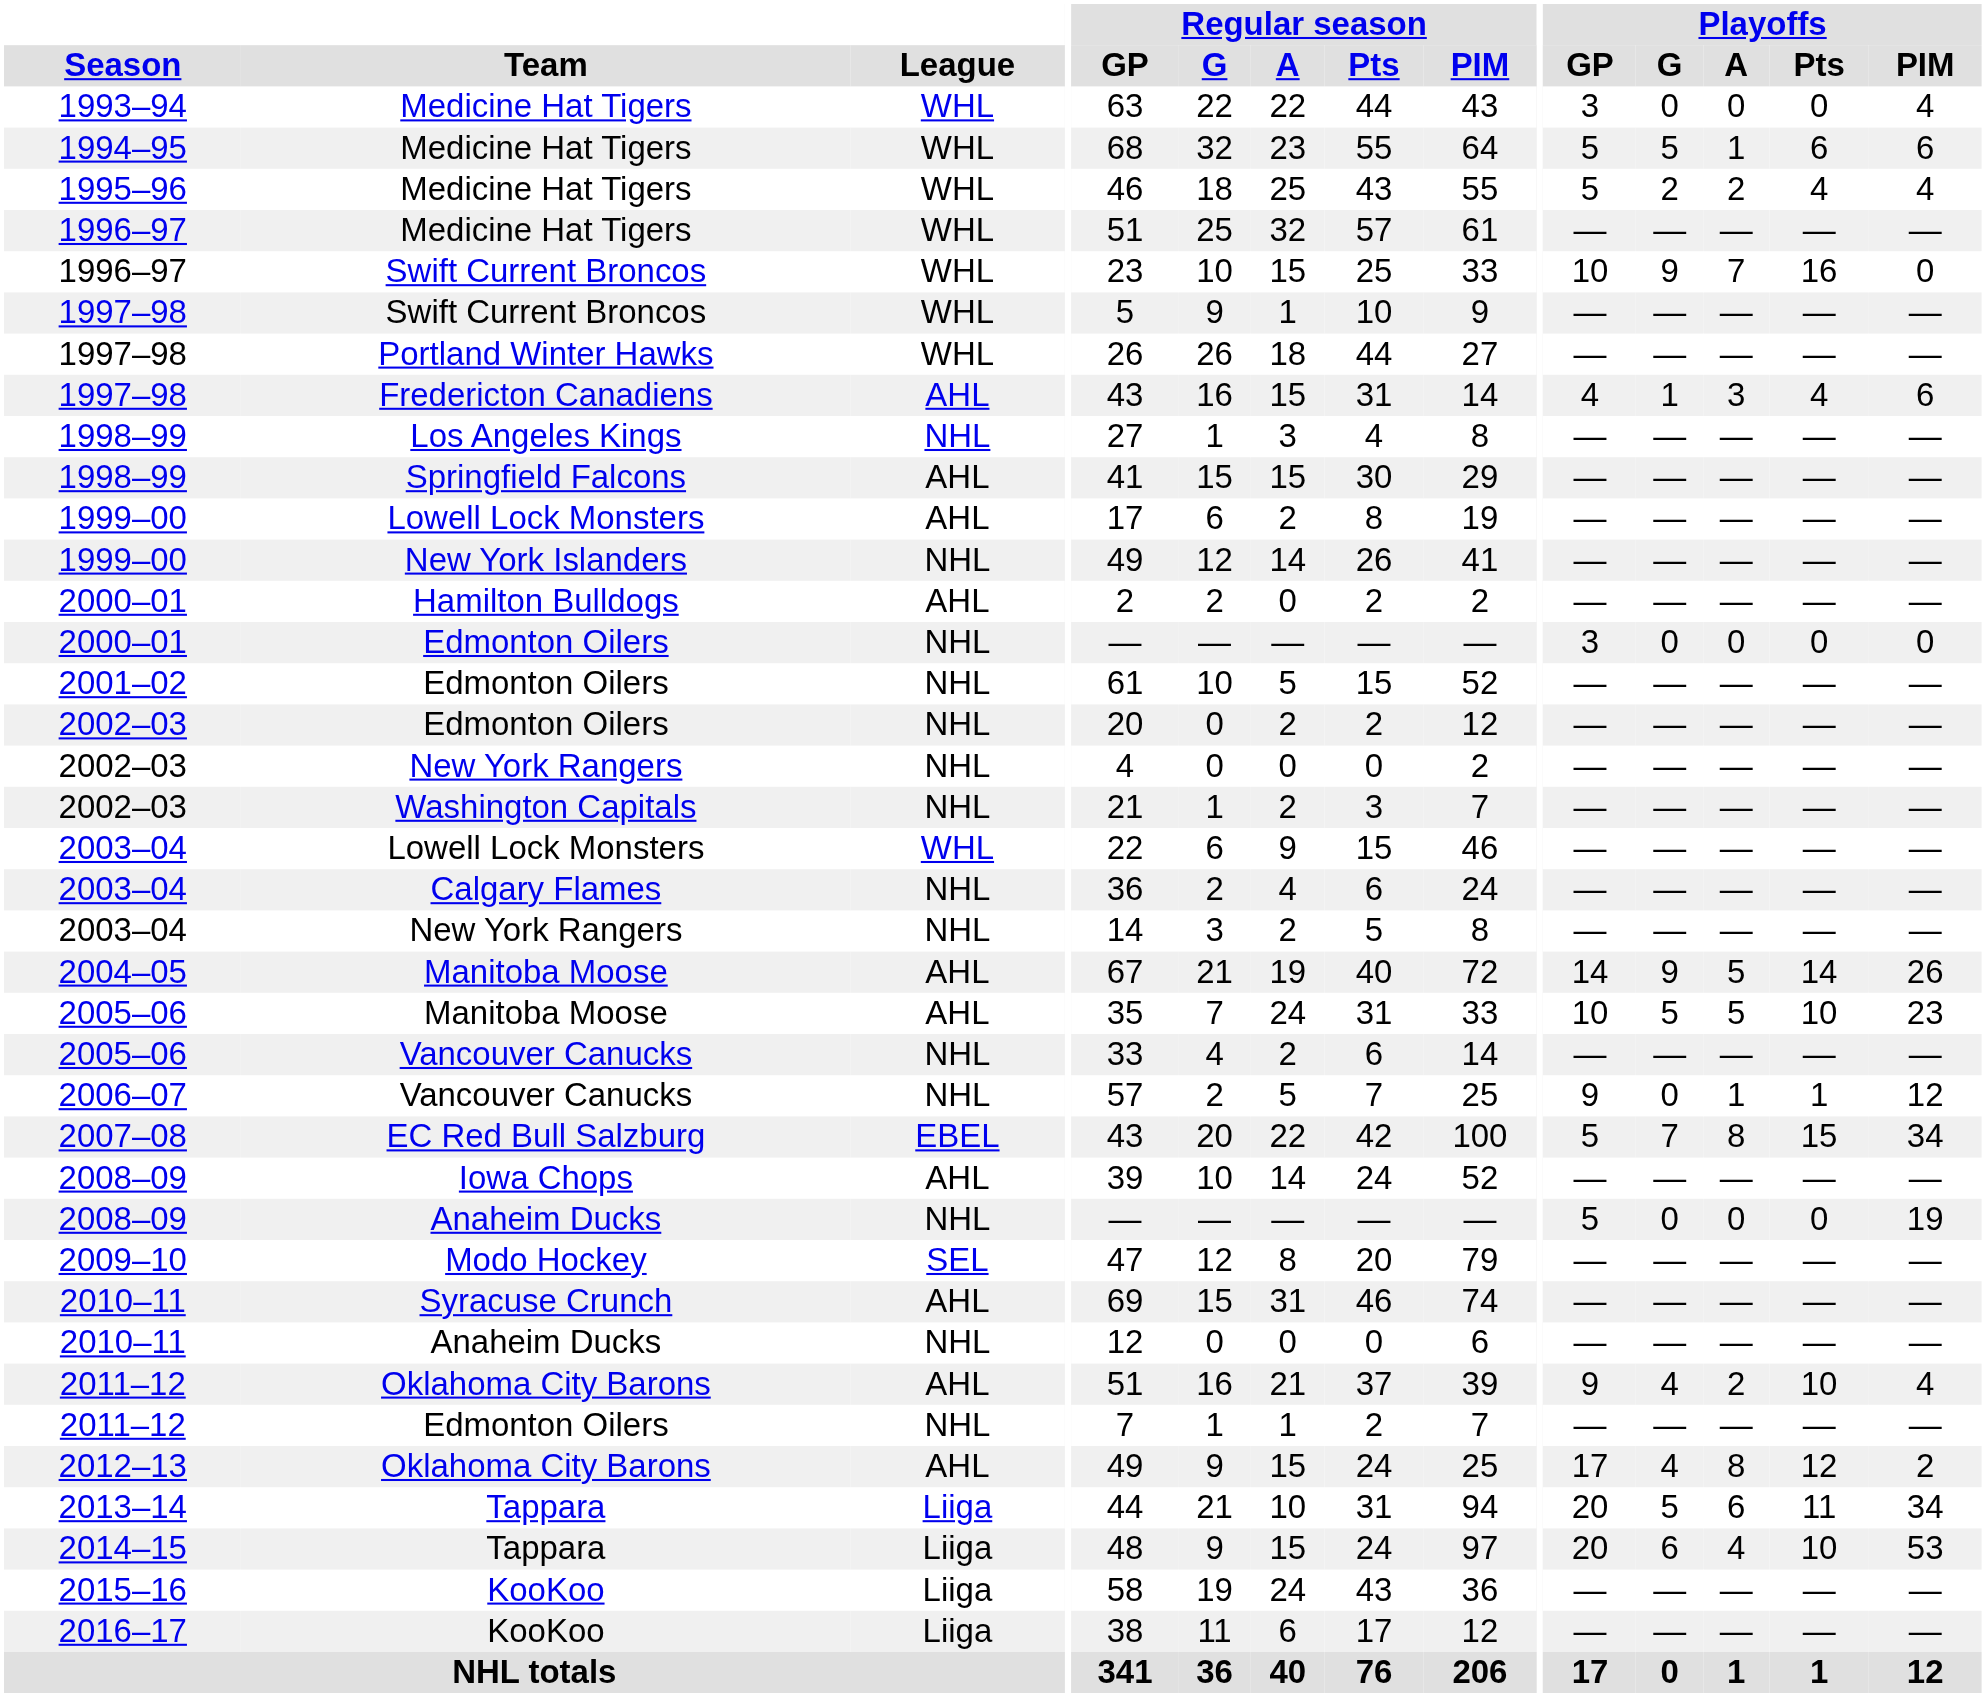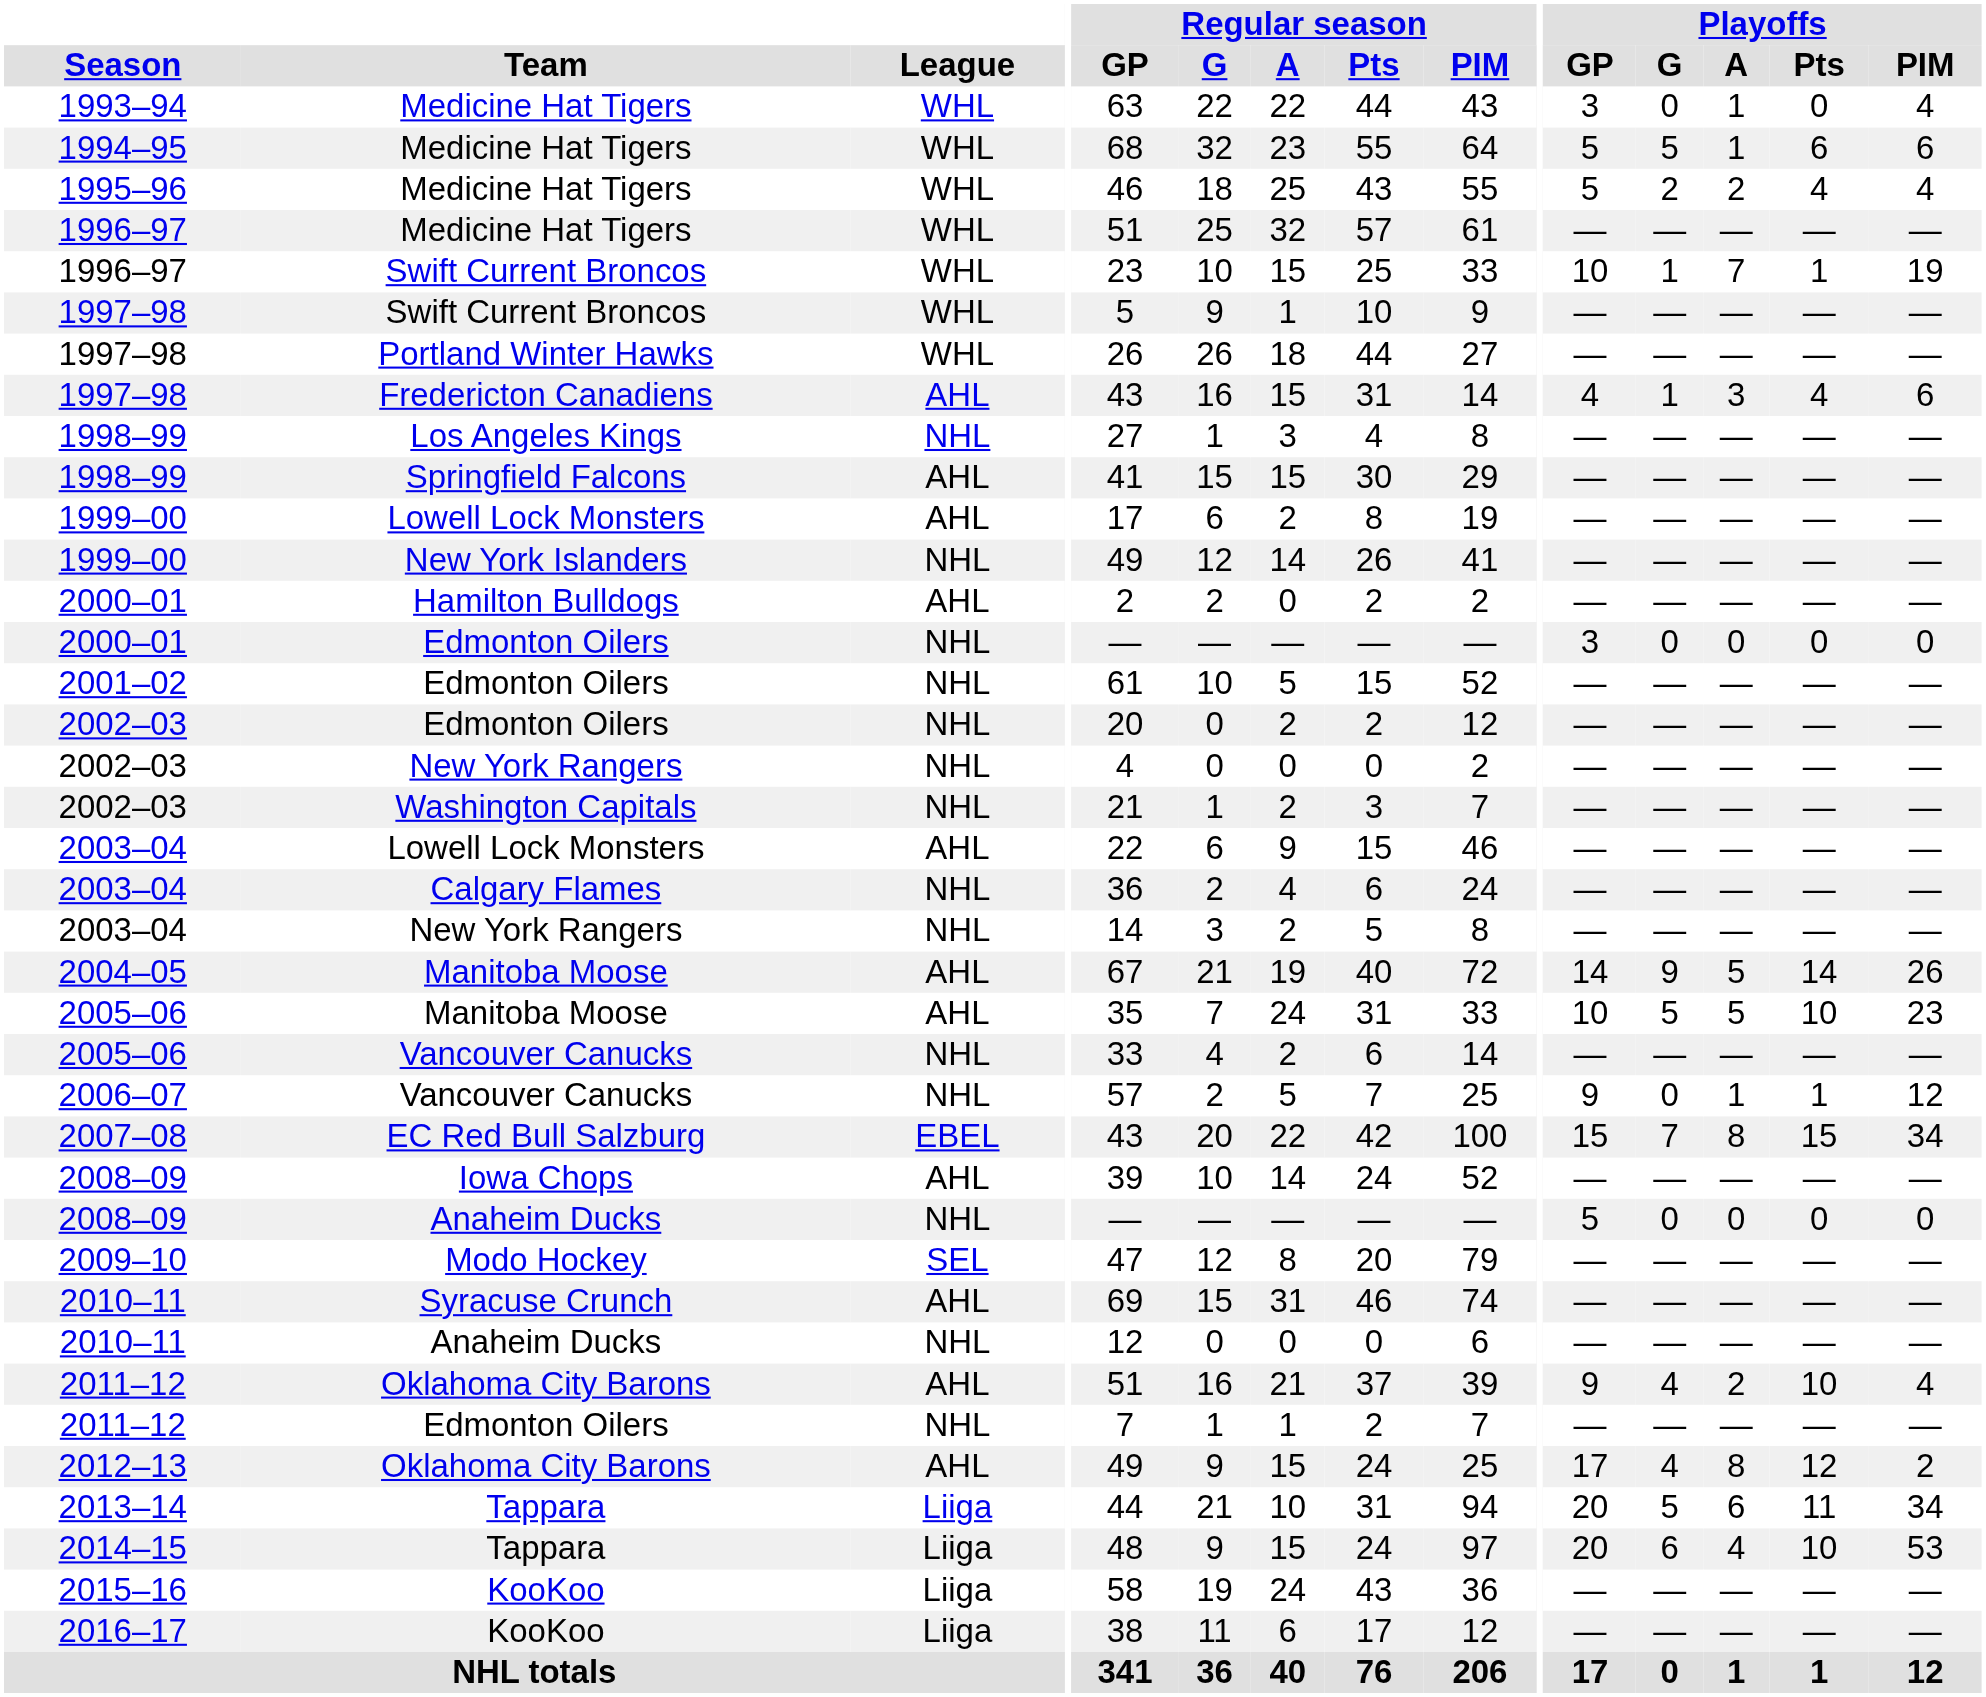1993–94 | Playoffs / A: 0 -> 1
1996–97 / Swift Current Broncos | Playoffs / G: 9 -> 1
1996–97 / Swift Current Broncos | Playoffs / Pts: 16 -> 1
1996–97 / Swift Current Broncos | Playoffs / PIM: 0 -> 19
2003–04 / Lowell Lock Monsters | League: WHL -> AHL
2007–08 | Playoffs / GP: 5 -> 15
2008–09 / Anaheim Ducks | Playoffs / PIM: 19 -> 0
